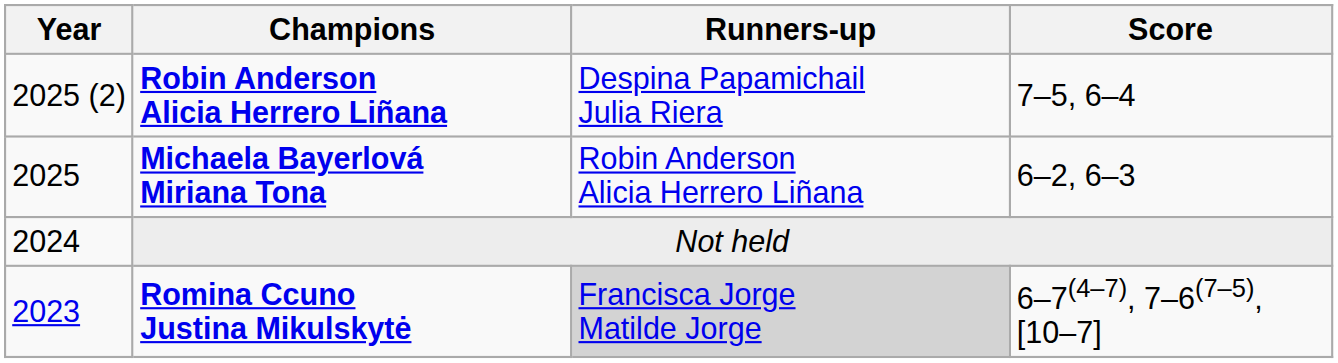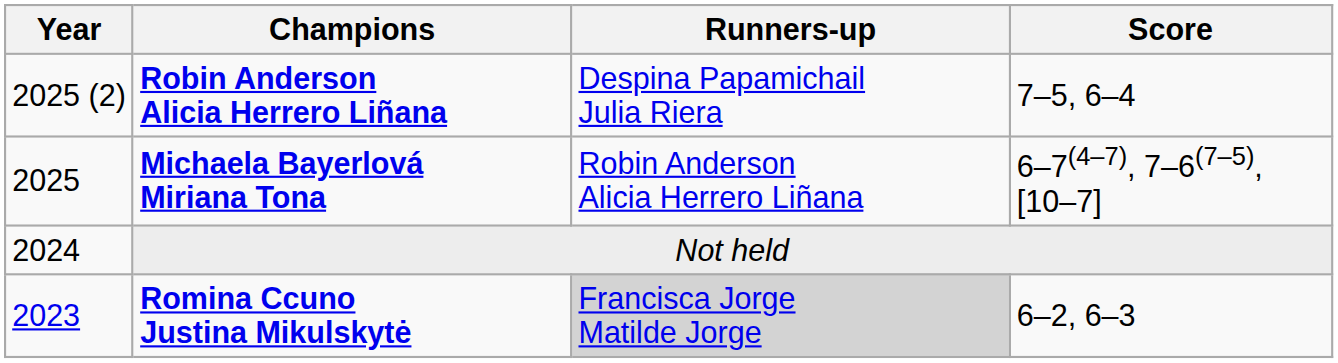Michaela Bayerlová Miriana Tona | Score: 6–2, 6–3 -> 6–7(4–7), 7–6(7–5), [10–7]
Romina Ccuno Justina Mikulskytė | Score: 6–7(4–7), 7–6(7–5), [10–7] -> 6–2, 6–3
